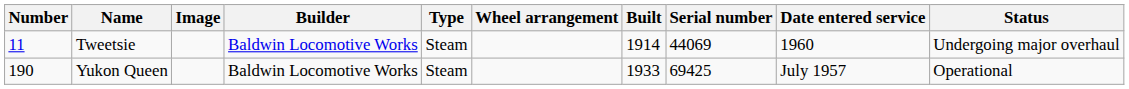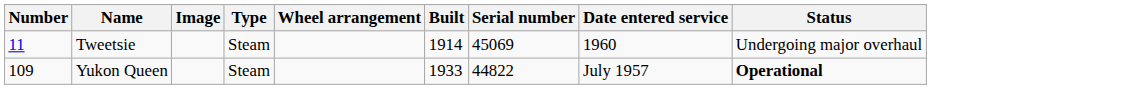- column: Builder | Baldwin Locomotive Works | Baldwin Locomotive Works
Tweetsie | Serial number: 44069 -> 45069
Yukon Queen | Number: 190 -> 109
Yukon Queen | Serial number: 69425 -> 44822
Yukon Queen | Status: normal -> bold
